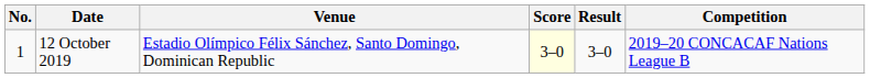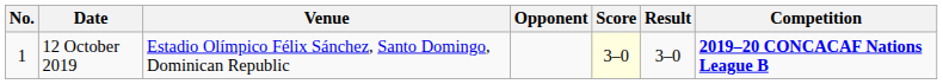+ column: Opponent
12 October 2019 | Competition: normal -> bold
